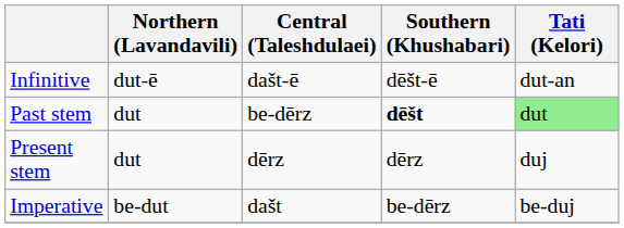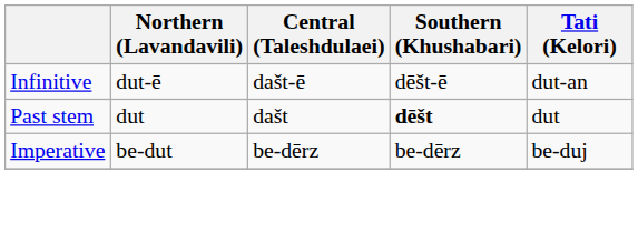Past stem | Central (Taleshdulaei): be-dērz -> dašt
Past stem | Tati (Kelori): lightgreen background -> no background
- row: Present stem | dut | dērz | dērz | duj
Imperative | Central (Taleshdulaei): dašt -> be-dērz
